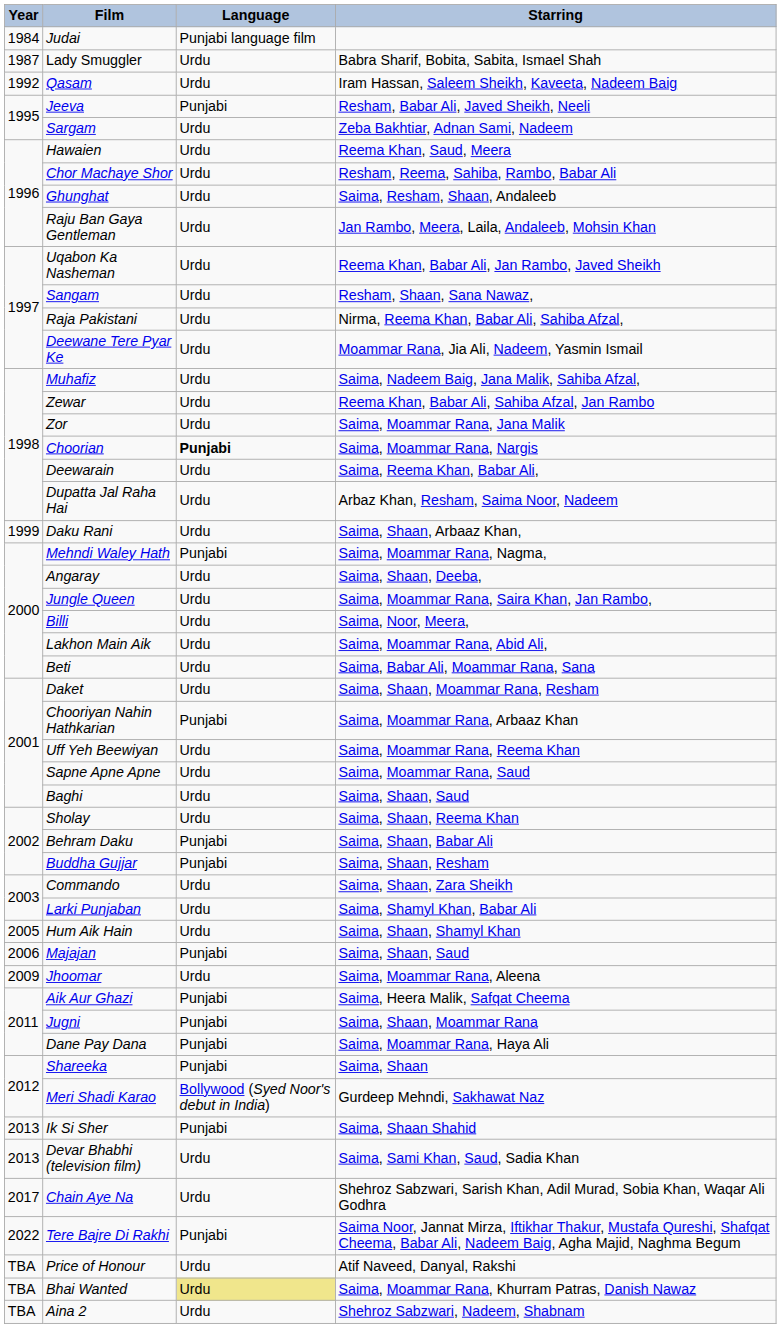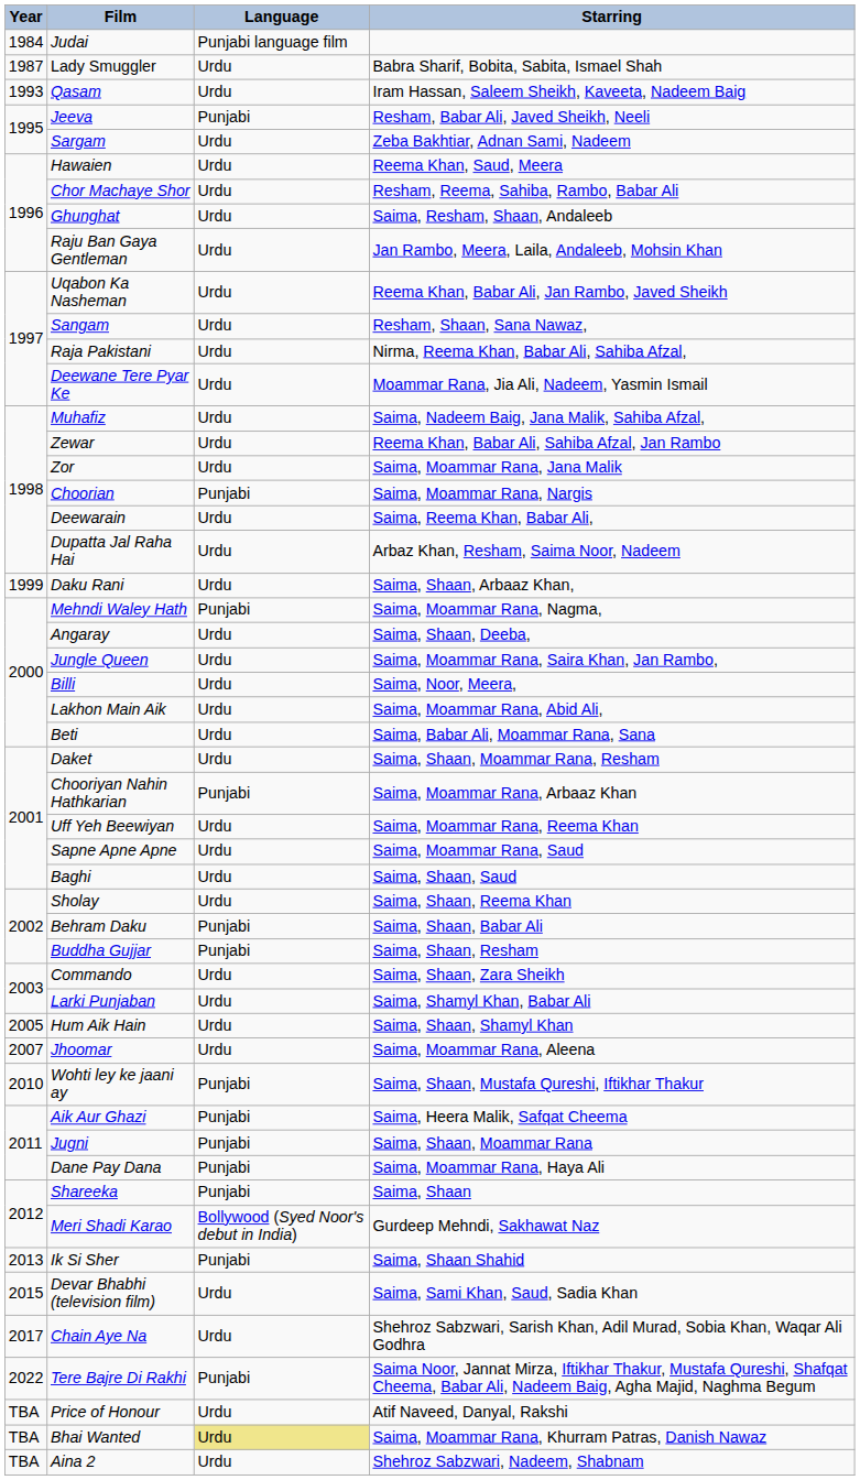Qasam | Year: 1992 -> 1993
Choorian | Language: bold -> normal
- row: 2006 | Majajan | Punjabi | Saima, Shaan, Saud
Jhoomar | Year: 2009 -> 2007
+ row: 2010 | Wohti ley ke jaani ay | Punjabi | Saima, Shaan, Mustafa Qureshi, Iftikhar Thakur
Devar Bhabhi (television film) | Year: 2013 -> 2015
